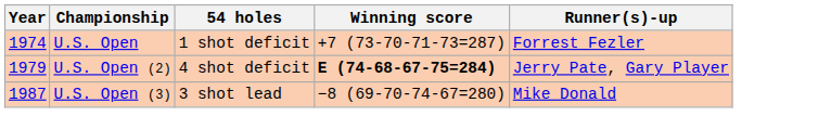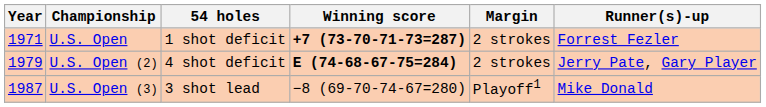+ column: Margin | 2 strokes | 2 strokes | Playoff1
U.S. Open | Year: 1974 -> 1971
U.S. Open | Winning score: normal -> bold
